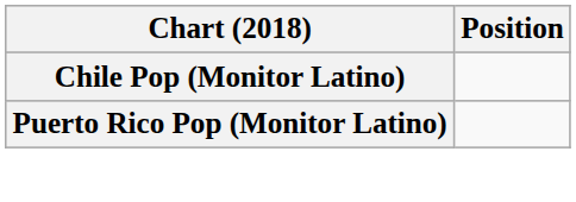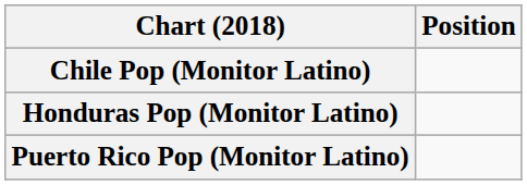+ row: Honduras Pop (Monitor Latino)
